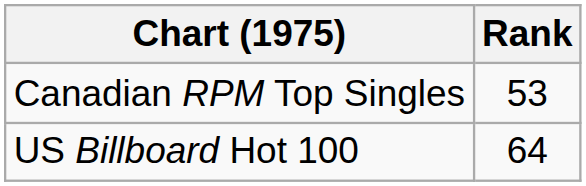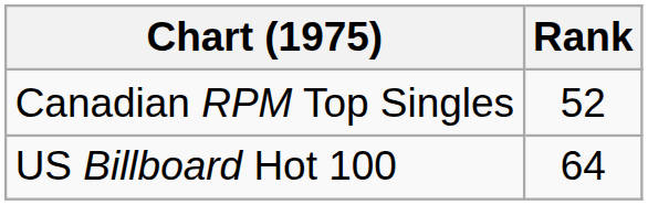Canadian RPM Top Singles | Rank: 53 -> 52
